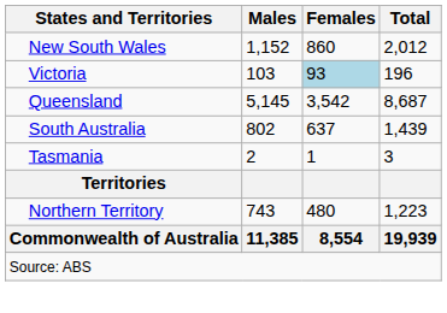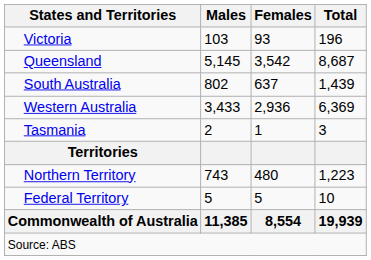- row: New South Wales | 1,152 | 860 | 2,012
Victoria | Females: lightblue background -> no background
+ row: Western Australia | 3,433 | 2,936 | 6,369
+ row: Federal Territory | 5 | 5 | 10
